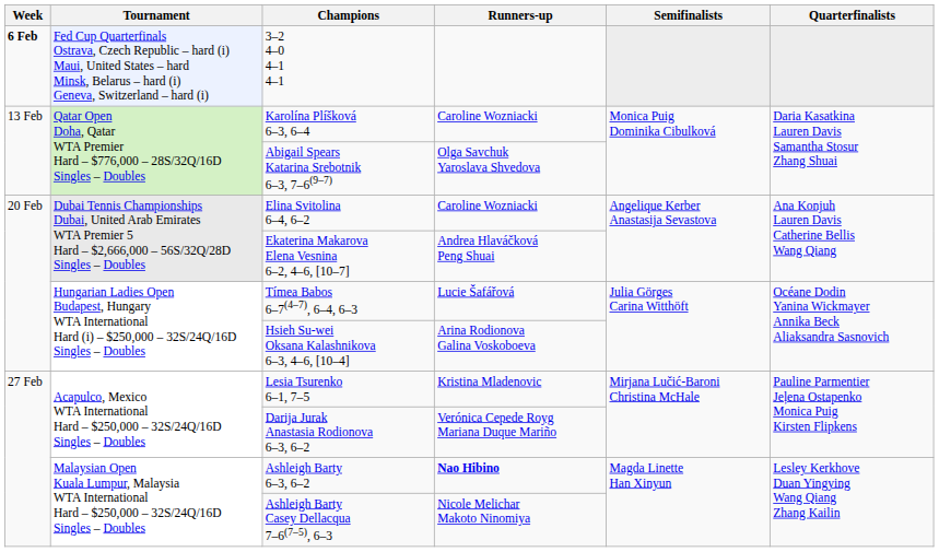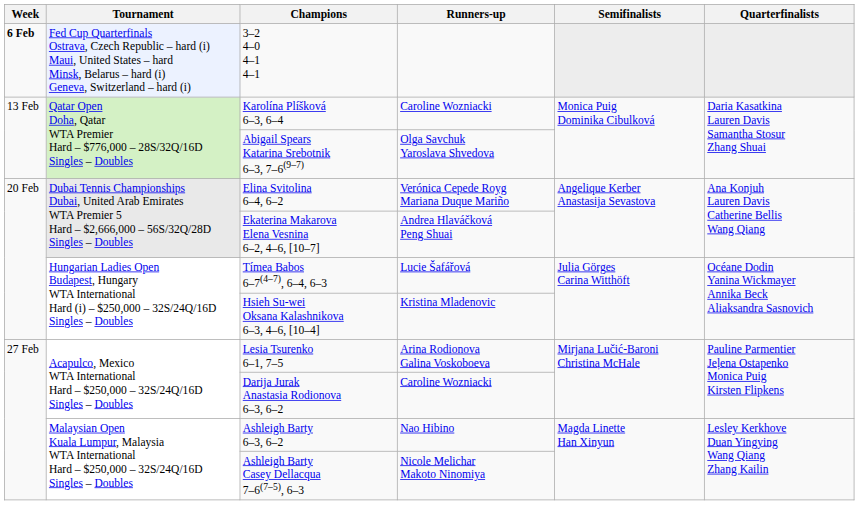Elina Svitolina 6–4, 6–2 | Runners-up: Caroline Wozniacki -> Verónica Cepede Royg Mariana Duque Mariño
Hsieh Su-wei Oksana Kalashnikova 6–3, 4–6, [10–4] | Runners-up: Arina Rodionova Galina Voskoboeva -> Kristina Mladenovic
Lesia Tsurenko 6–1, 7–5 | Runners-up: Kristina Mladenovic -> Arina Rodionova Galina Voskoboeva
Darija Jurak Anastasia Rodionova 6–3, 6–2 | Runners-up: Verónica Cepede Royg Mariana Duque Mariño -> Caroline Wozniacki
Ashleigh Barty 6–3, 6–2 | Runners-up: bold -> normal
